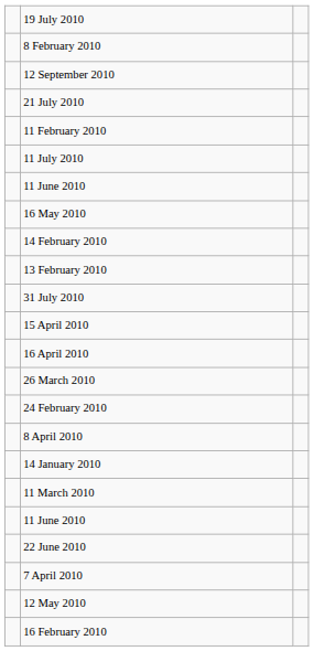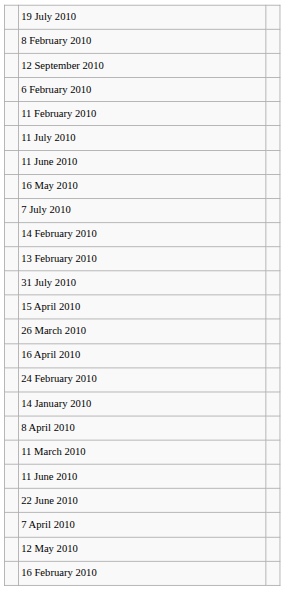- row: 21 July 2010
+ row: 6 February 2010
+ row: 7 July 2010
rows swapped: 26 March 2010 <-> 16 April 2010
rows swapped: 8 April 2010 <-> 14 January 2010
